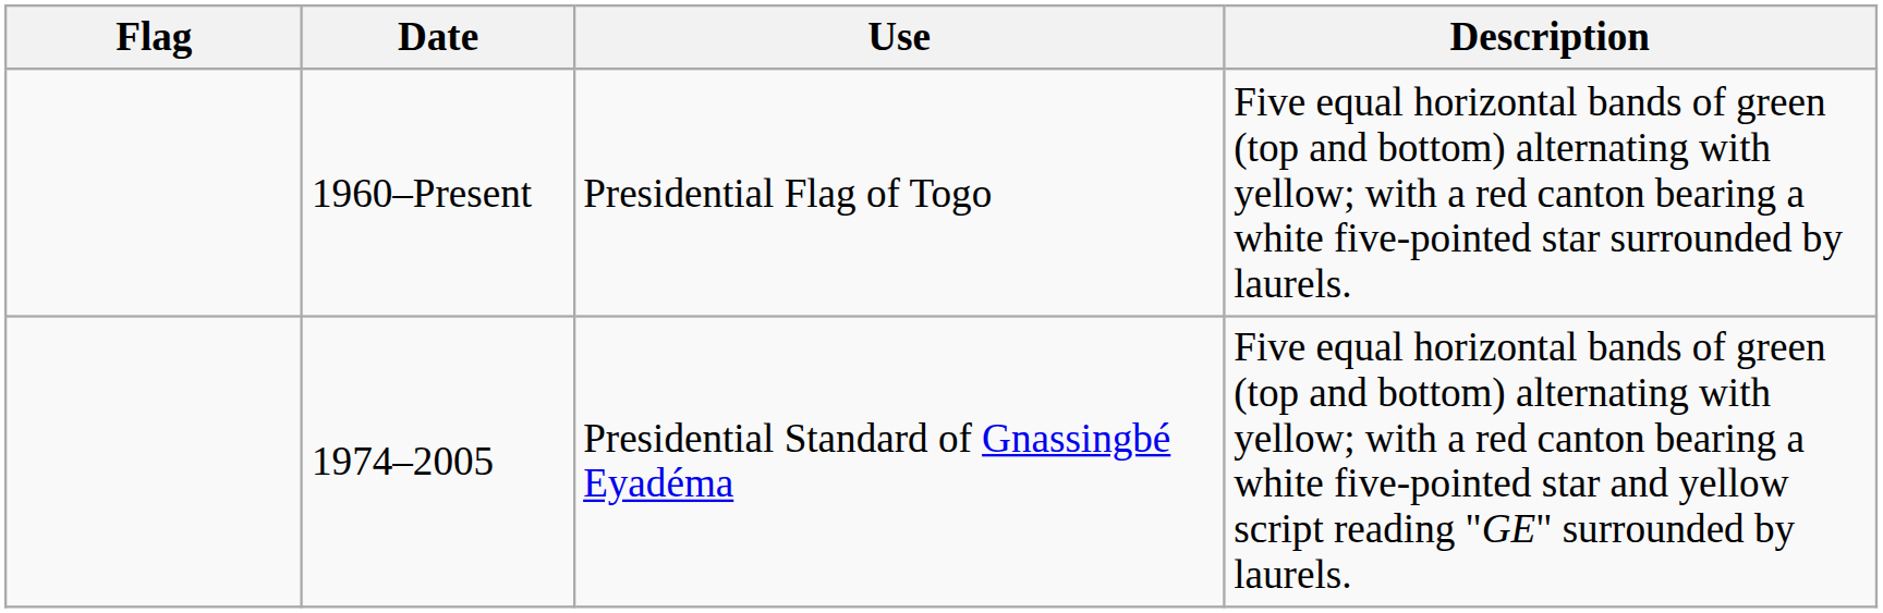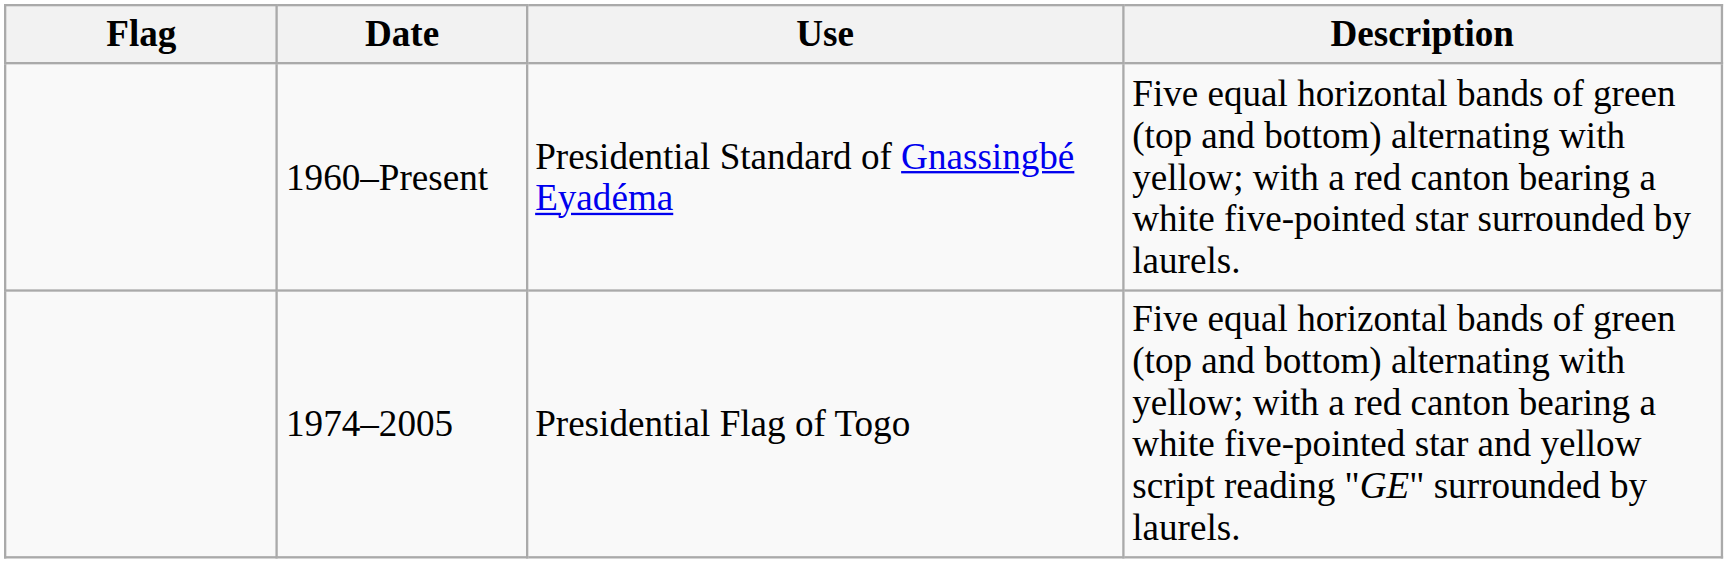1960–Present | Use: Presidential Flag of Togo -> Presidential Standard of Gnassingbé Eyadéma
1974–2005 | Use: Presidential Standard of Gnassingbé Eyadéma -> Presidential Flag of Togo
